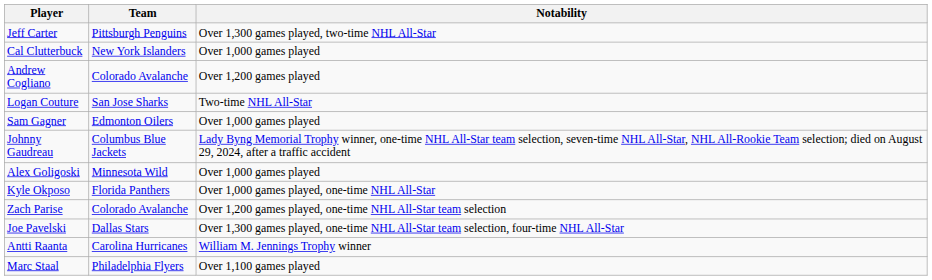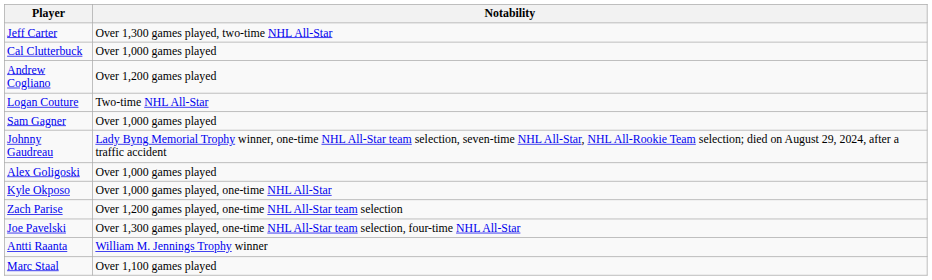- column: Team | Pittsburgh Penguins | New York Islanders | Colorado Avalanche | San Jose Sharks | Edmonton Oilers | Columbus Blue Jackets | Minnesota Wild | Florida Panthers | Colorado Avalanche | Dallas Stars | Carolina Hurricanes | Philadelphia Flyers
